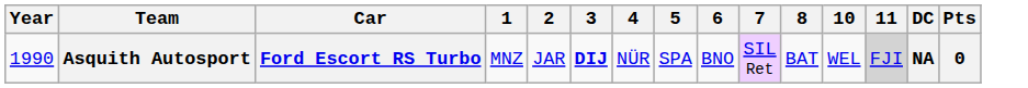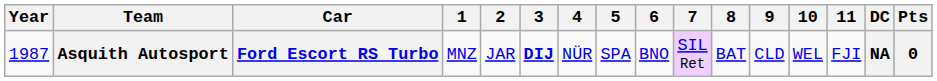+ column: 9 | CLD
Asquith Autosport | Year: 1990 -> 1987
Asquith Autosport | 11: lightgrey background -> no background
